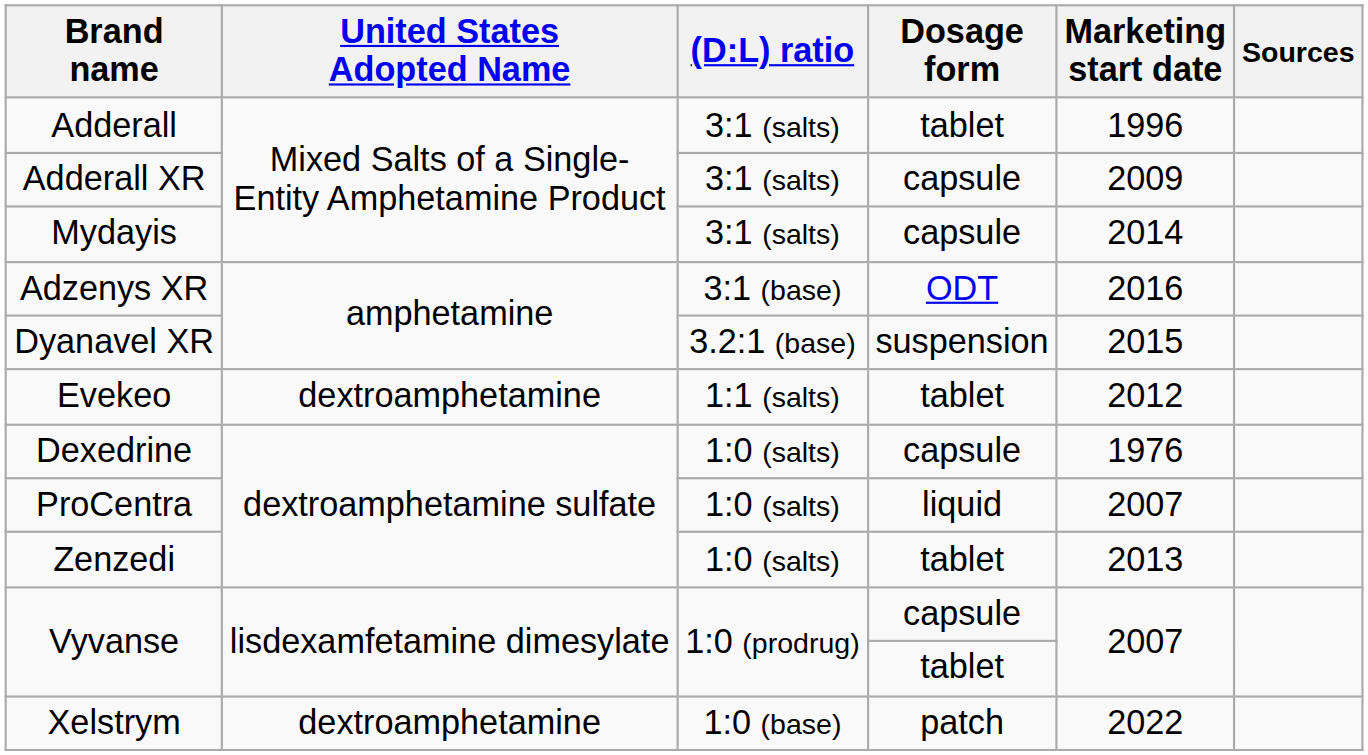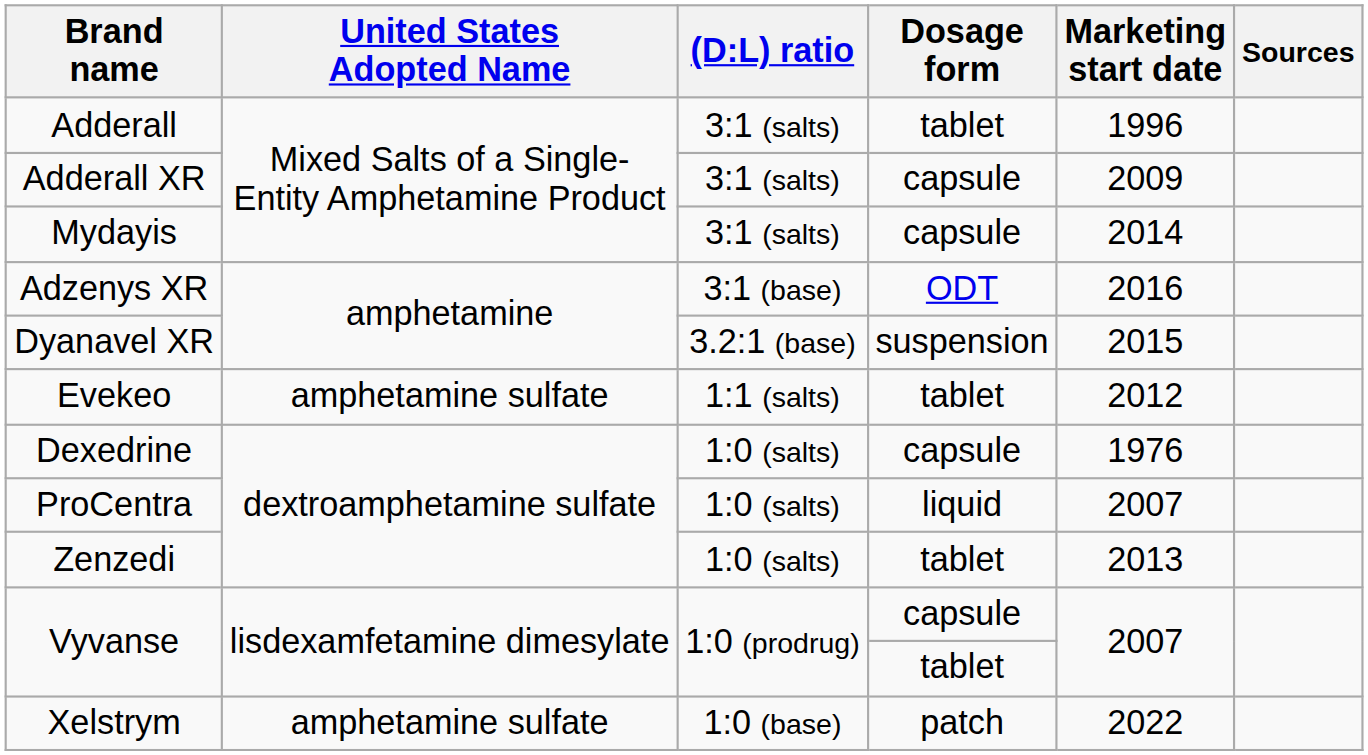Evekeo | United States Adopted Name: dextroamphetamine -> amphetamine sulfate
Xelstrym | United States Adopted Name: dextroamphetamine -> amphetamine sulfate
